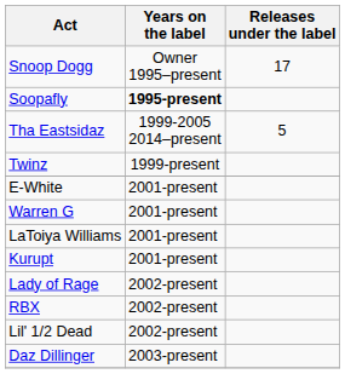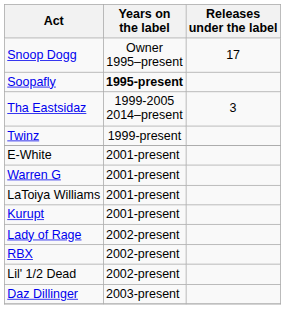Tha Eastsidaz | Releases under the label: 5 -> 3
